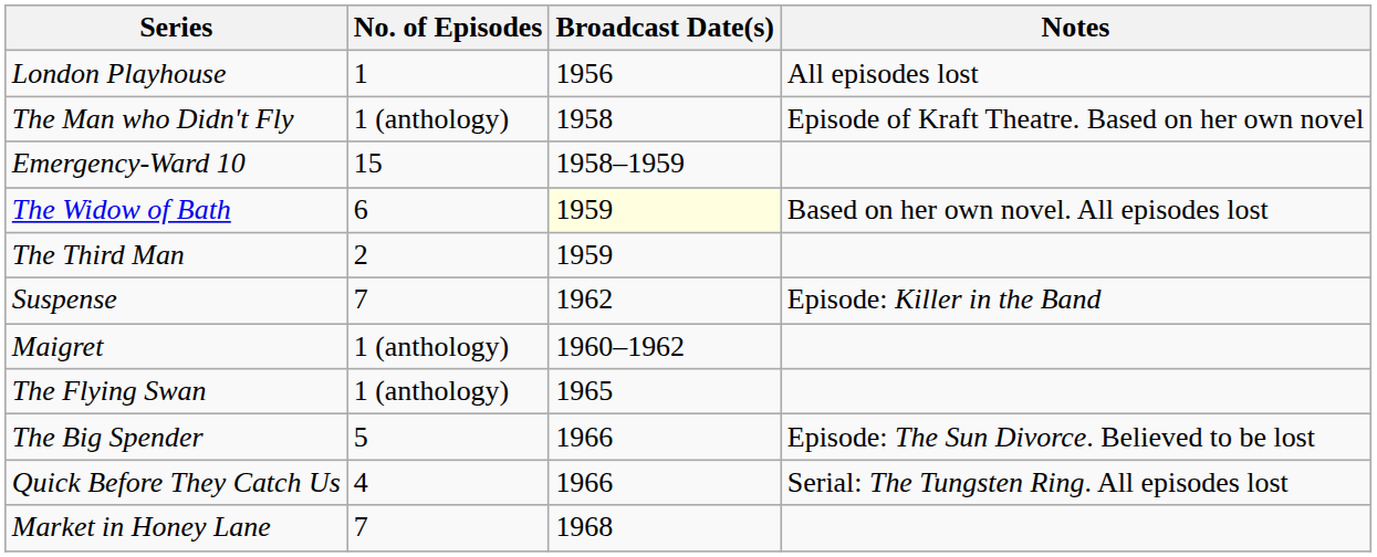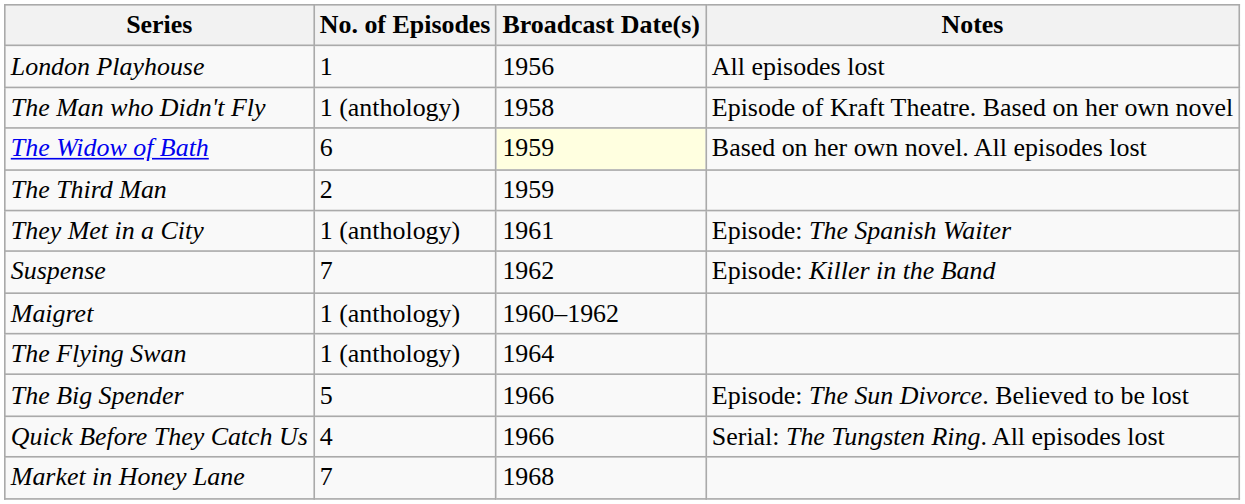- row: Emergency-Ward 10 | 15 | 1958–1959
+ row: They Met in a City | 1 (anthology) | 1961 | Episode: The Spanish Waiter
The Flying Swan | Broadcast Date(s): 1965 -> 1964
